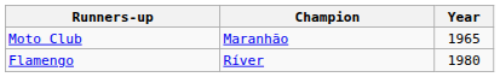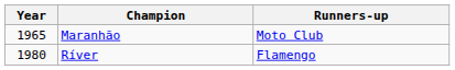columns swapped: Year <-> Runners-up
